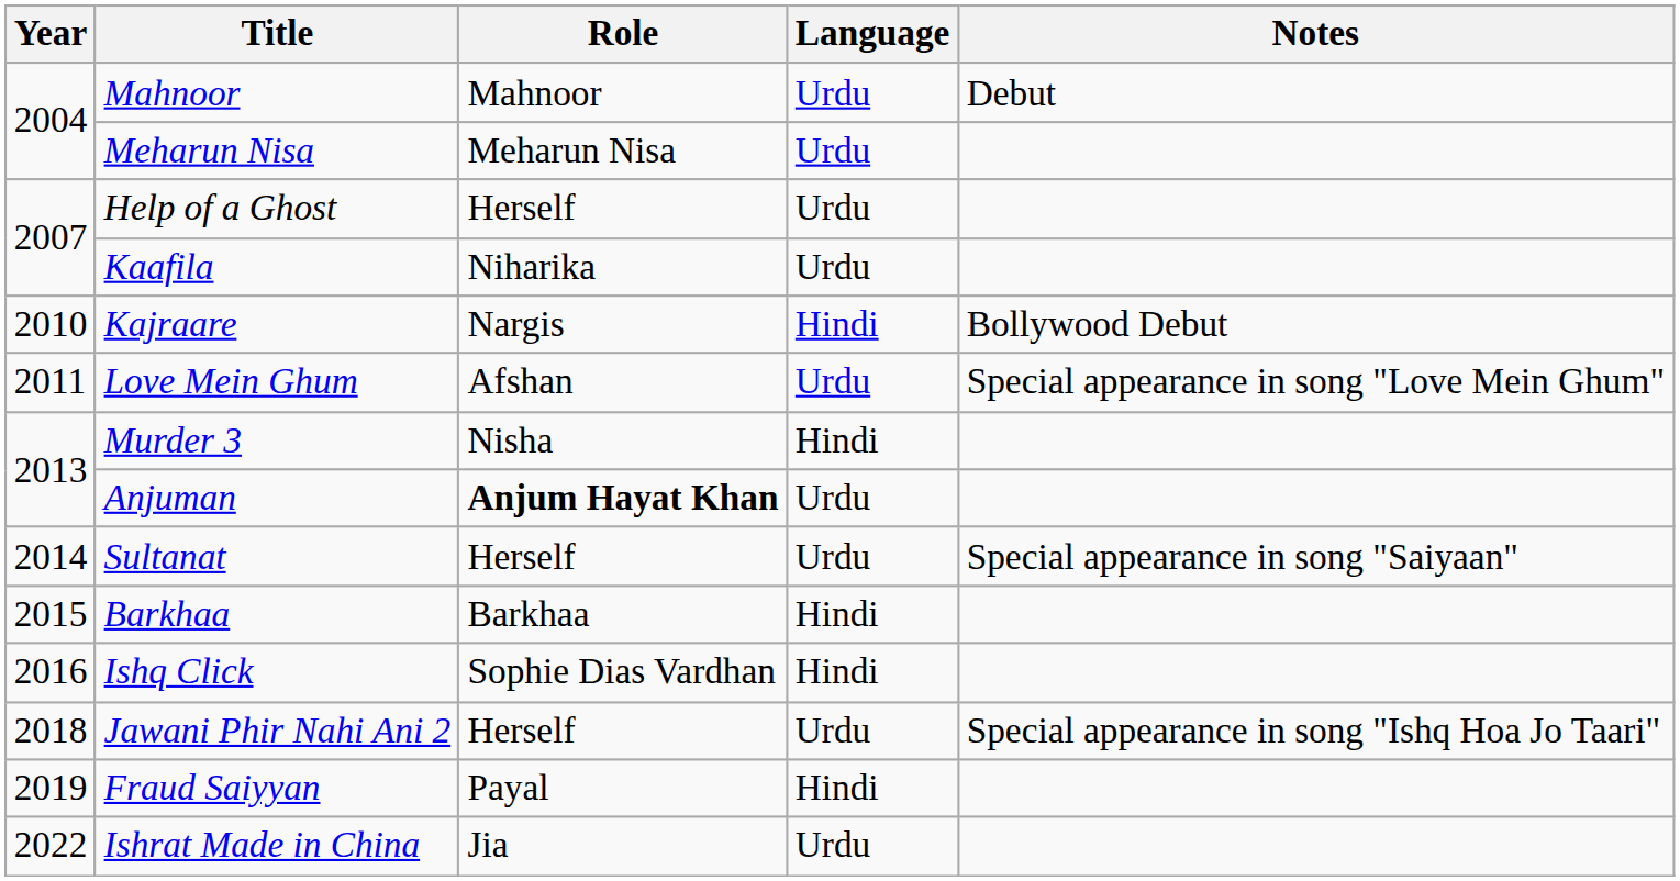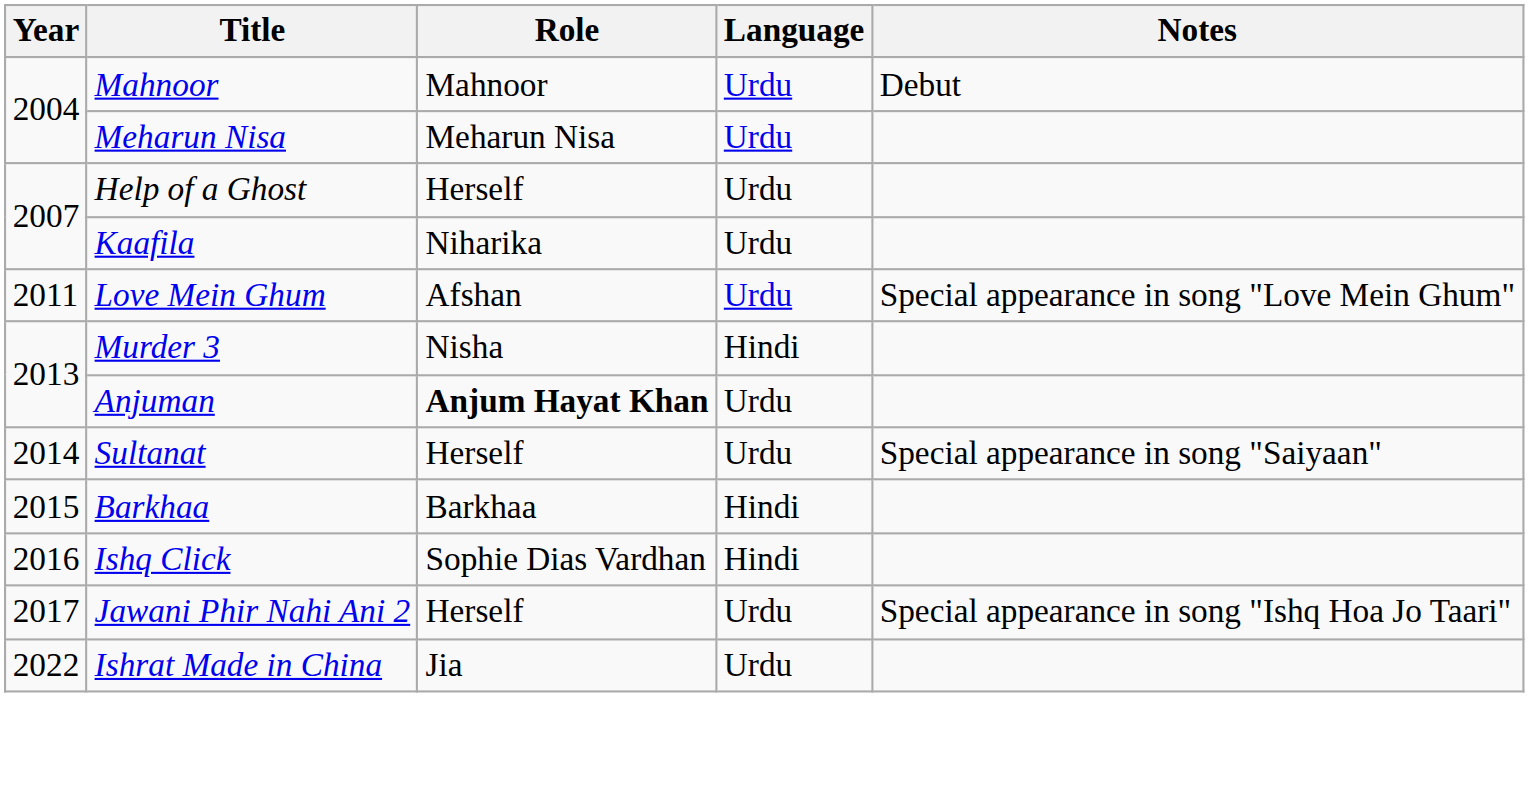- row: 2010 | Kajraare | Nargis | Hindi | Bollywood Debut
Jawani Phir Nahi Ani 2 | Year: 2018 -> 2017
- row: 2019 | Fraud Saiyyan | Payal | Hindi
